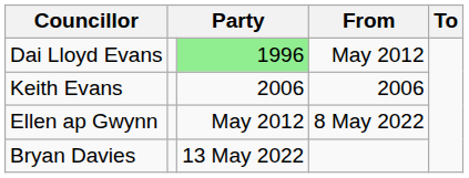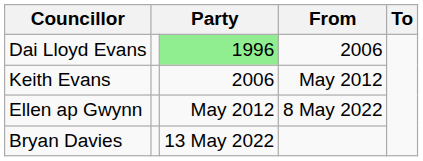Dai Lloyd Evans | From: May 2012 -> 2006
Keith Evans | From: 2006 -> May 2012
